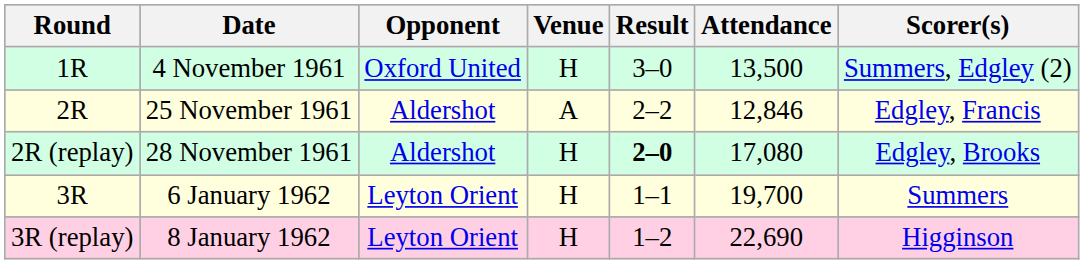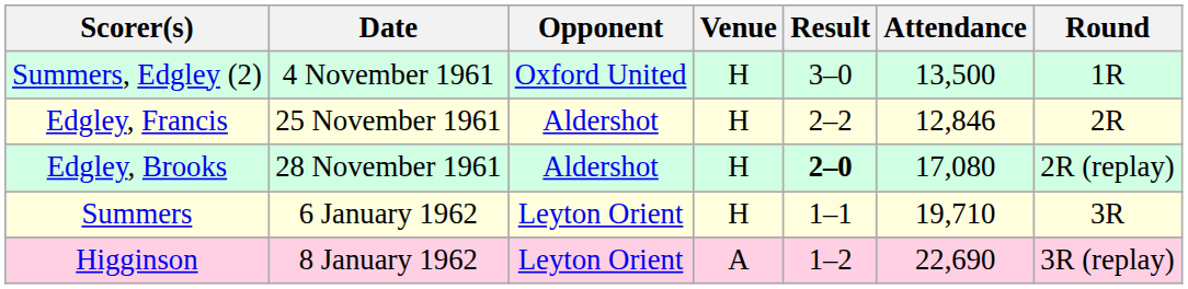columns swapped: Round <-> Scorer(s)
25 November 1961 | Venue: A -> H
6 January 1962 | Attendance: 19,700 -> 19,710
8 January 1962 | Venue: H -> A
